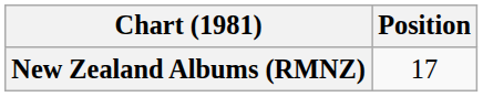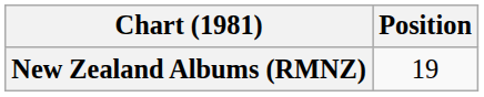New Zealand Albums (RMNZ) | Position: 17 -> 19
